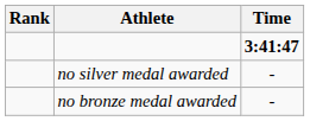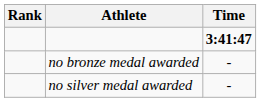rows swapped: no silver medal awarded <-> no bronze medal awarded
